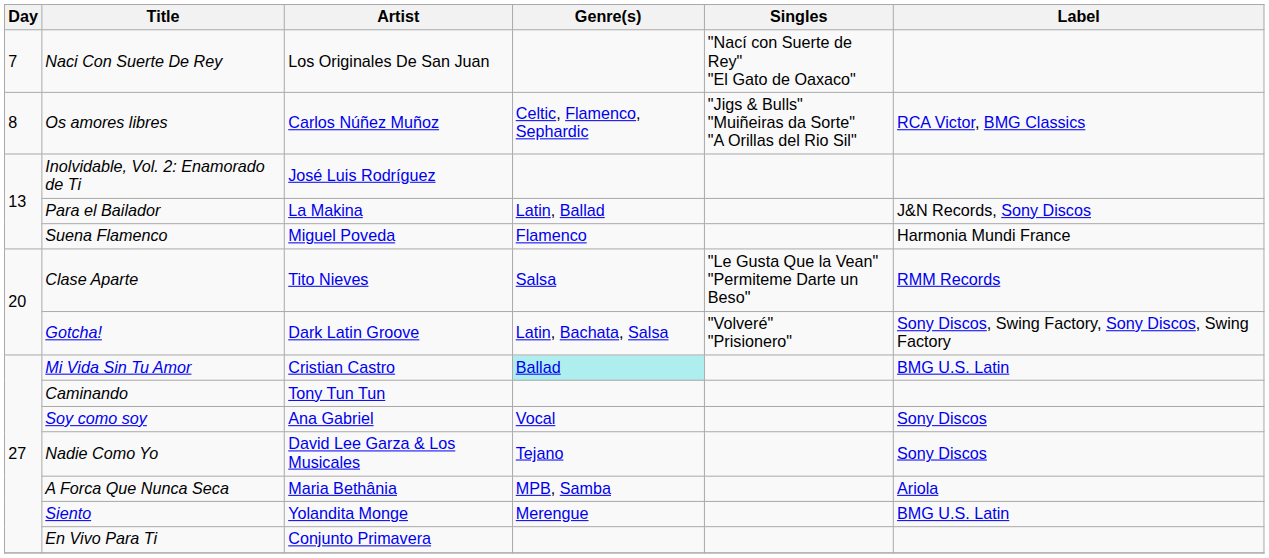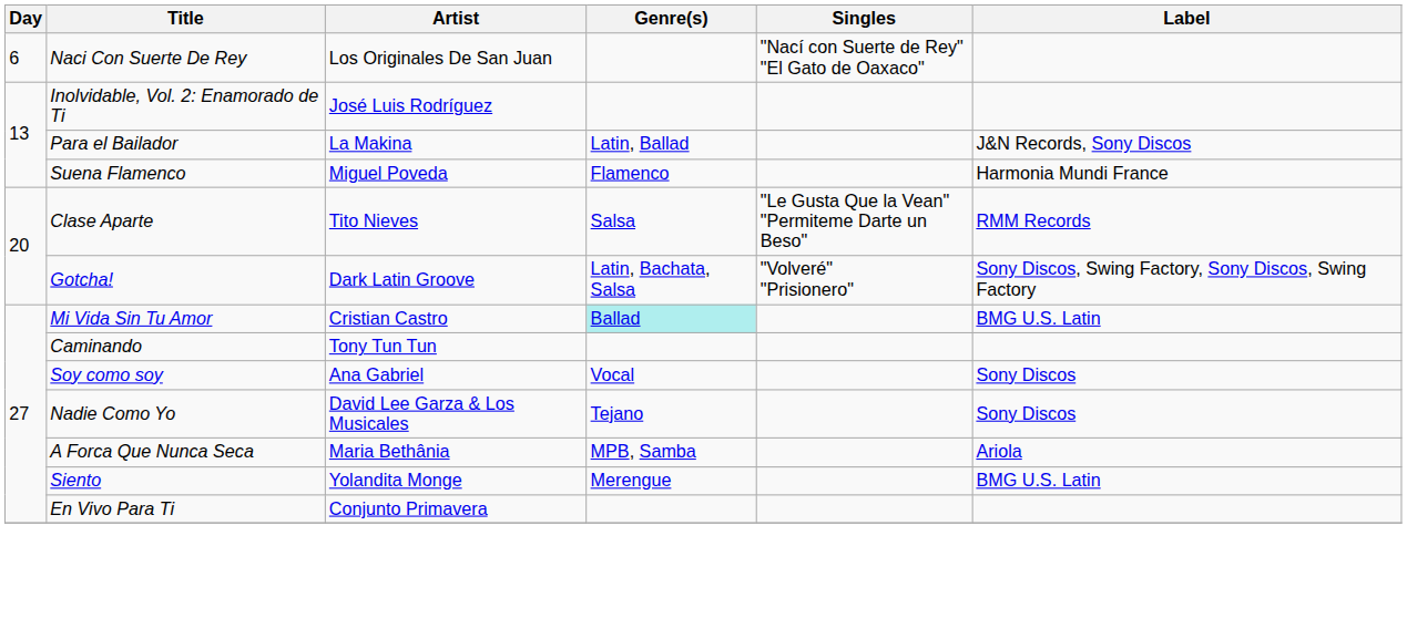Naci Con Suerte De Rey | Day: 7 -> 6
- row: 8 | Os amores libres | Carlos Núñez Muñoz | Celtic, Flamenco, Sephardic | "Jigs & Bulls" "Muiñeiras da Sorte" "A Orillas del Rio Sil" | RCA Victor, BMG Classics
